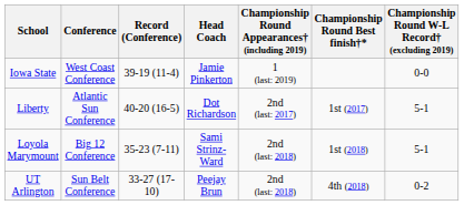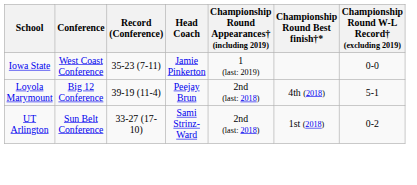Iowa State | Record (Conference): 39-19 (11-4) -> 35-23 (7-11)
- row: Liberty | Atlantic Sun Conference | 40-20 (16-5) | Dot Richardson | 2nd (last: 2017) | 1st (2017) | 5-1
Loyola Marymount | Record (Conference): 35-23 (7-11) -> 39-19 (11-4)
Loyola Marymount | Head Coach: Sami Strinz-Ward -> Peejay Brun
Loyola Marymount | Championship Round Best finish†*: 1st (2018) -> 4th (2018)
UT Arlington | Head Coach: Peejay Brun -> Sami Strinz-Ward
UT Arlington | Championship Round Best finish†*: 4th (2018) -> 1st (2018)
